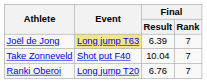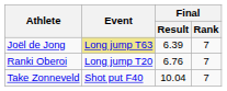rows swapped: Ranki Oberoi <-> Take Zonneveld
